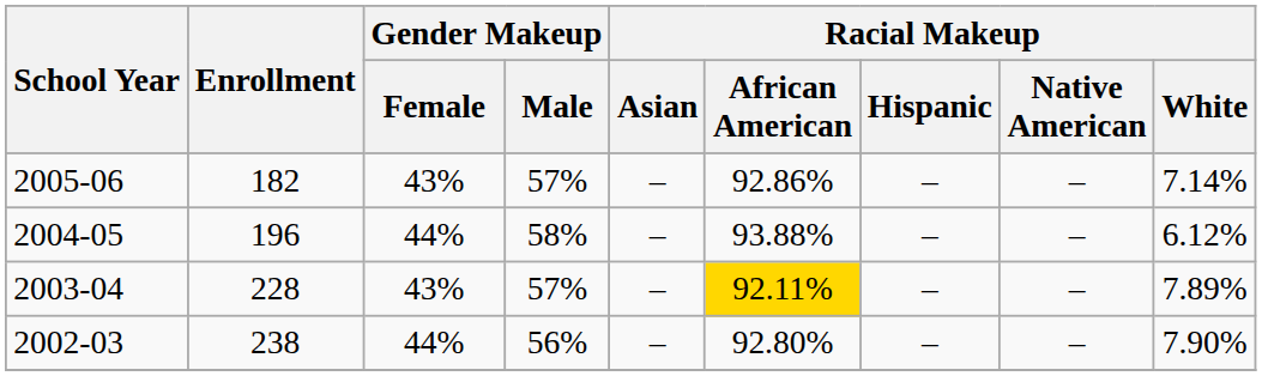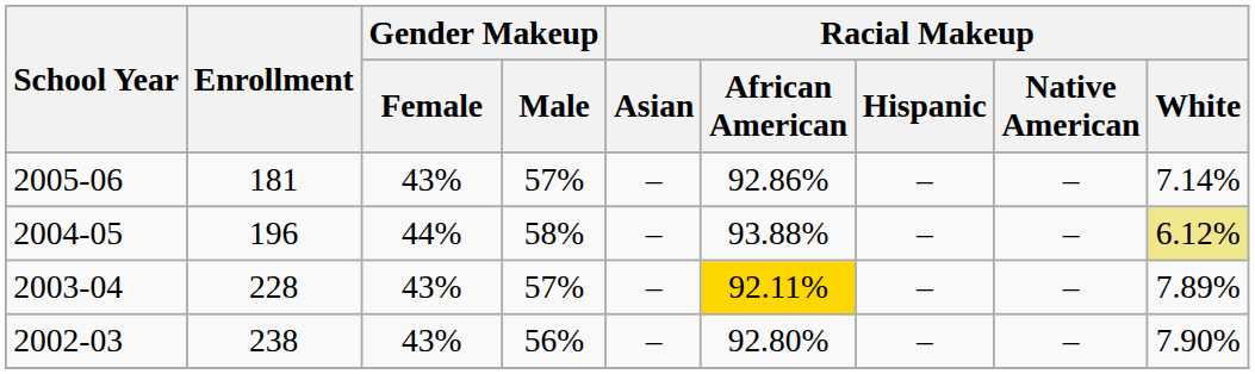2005-06 | Enrollment: 182 -> 181
2004-05 | Racial Makeup / White: no background -> khaki background
2002-03 | Gender Makeup / Female: 44% -> 43%
